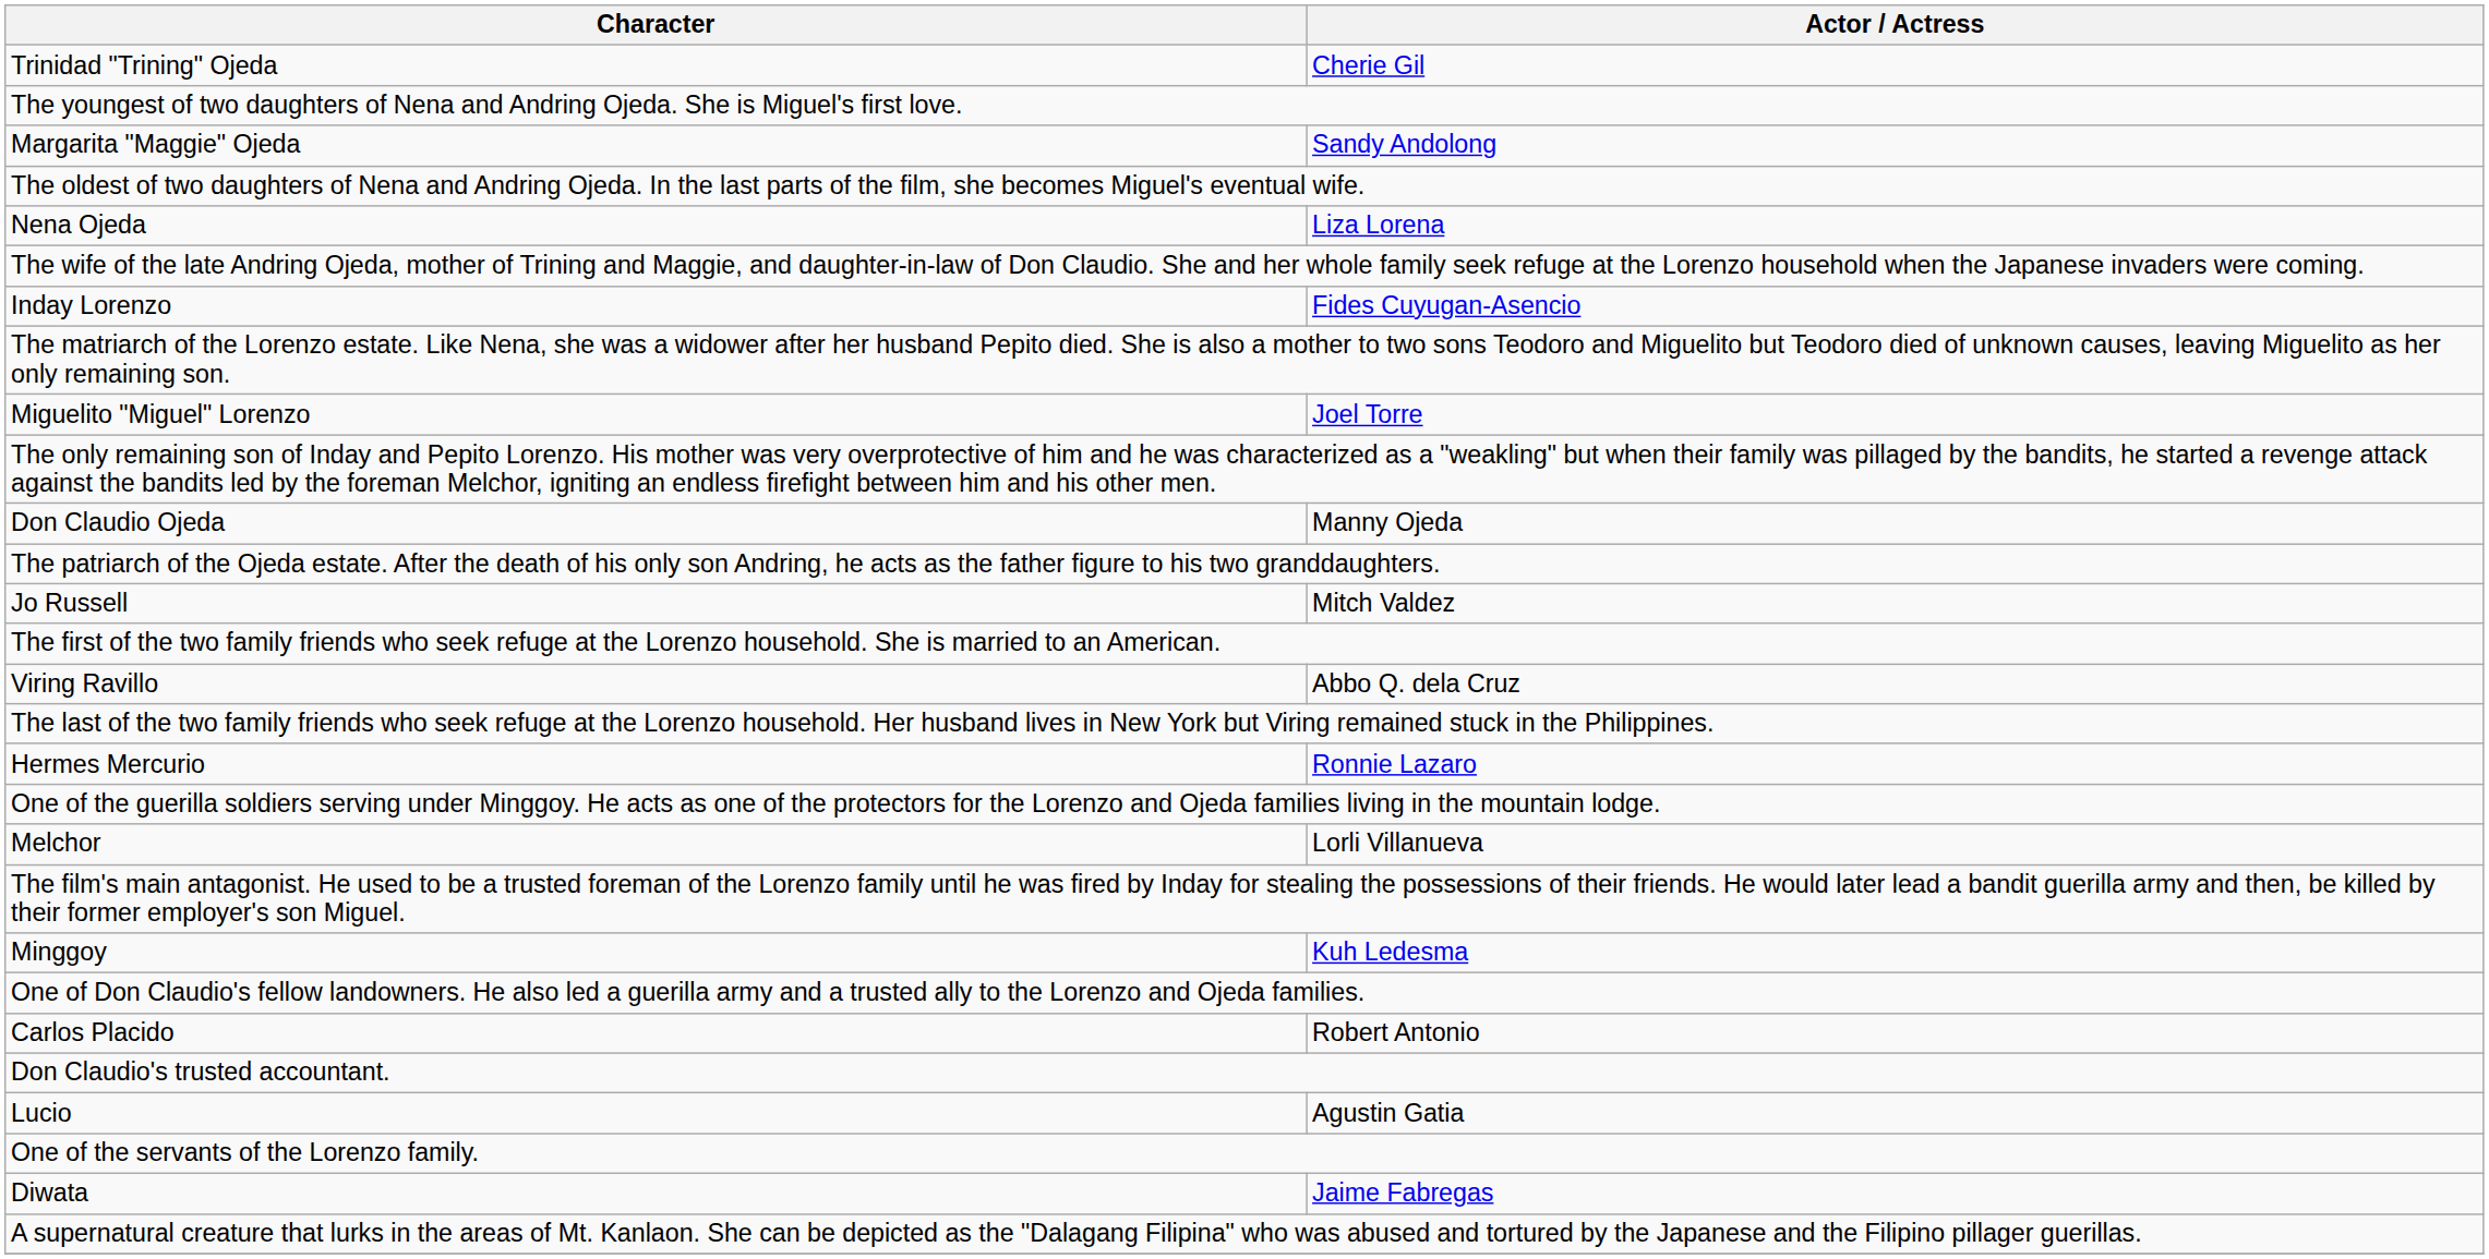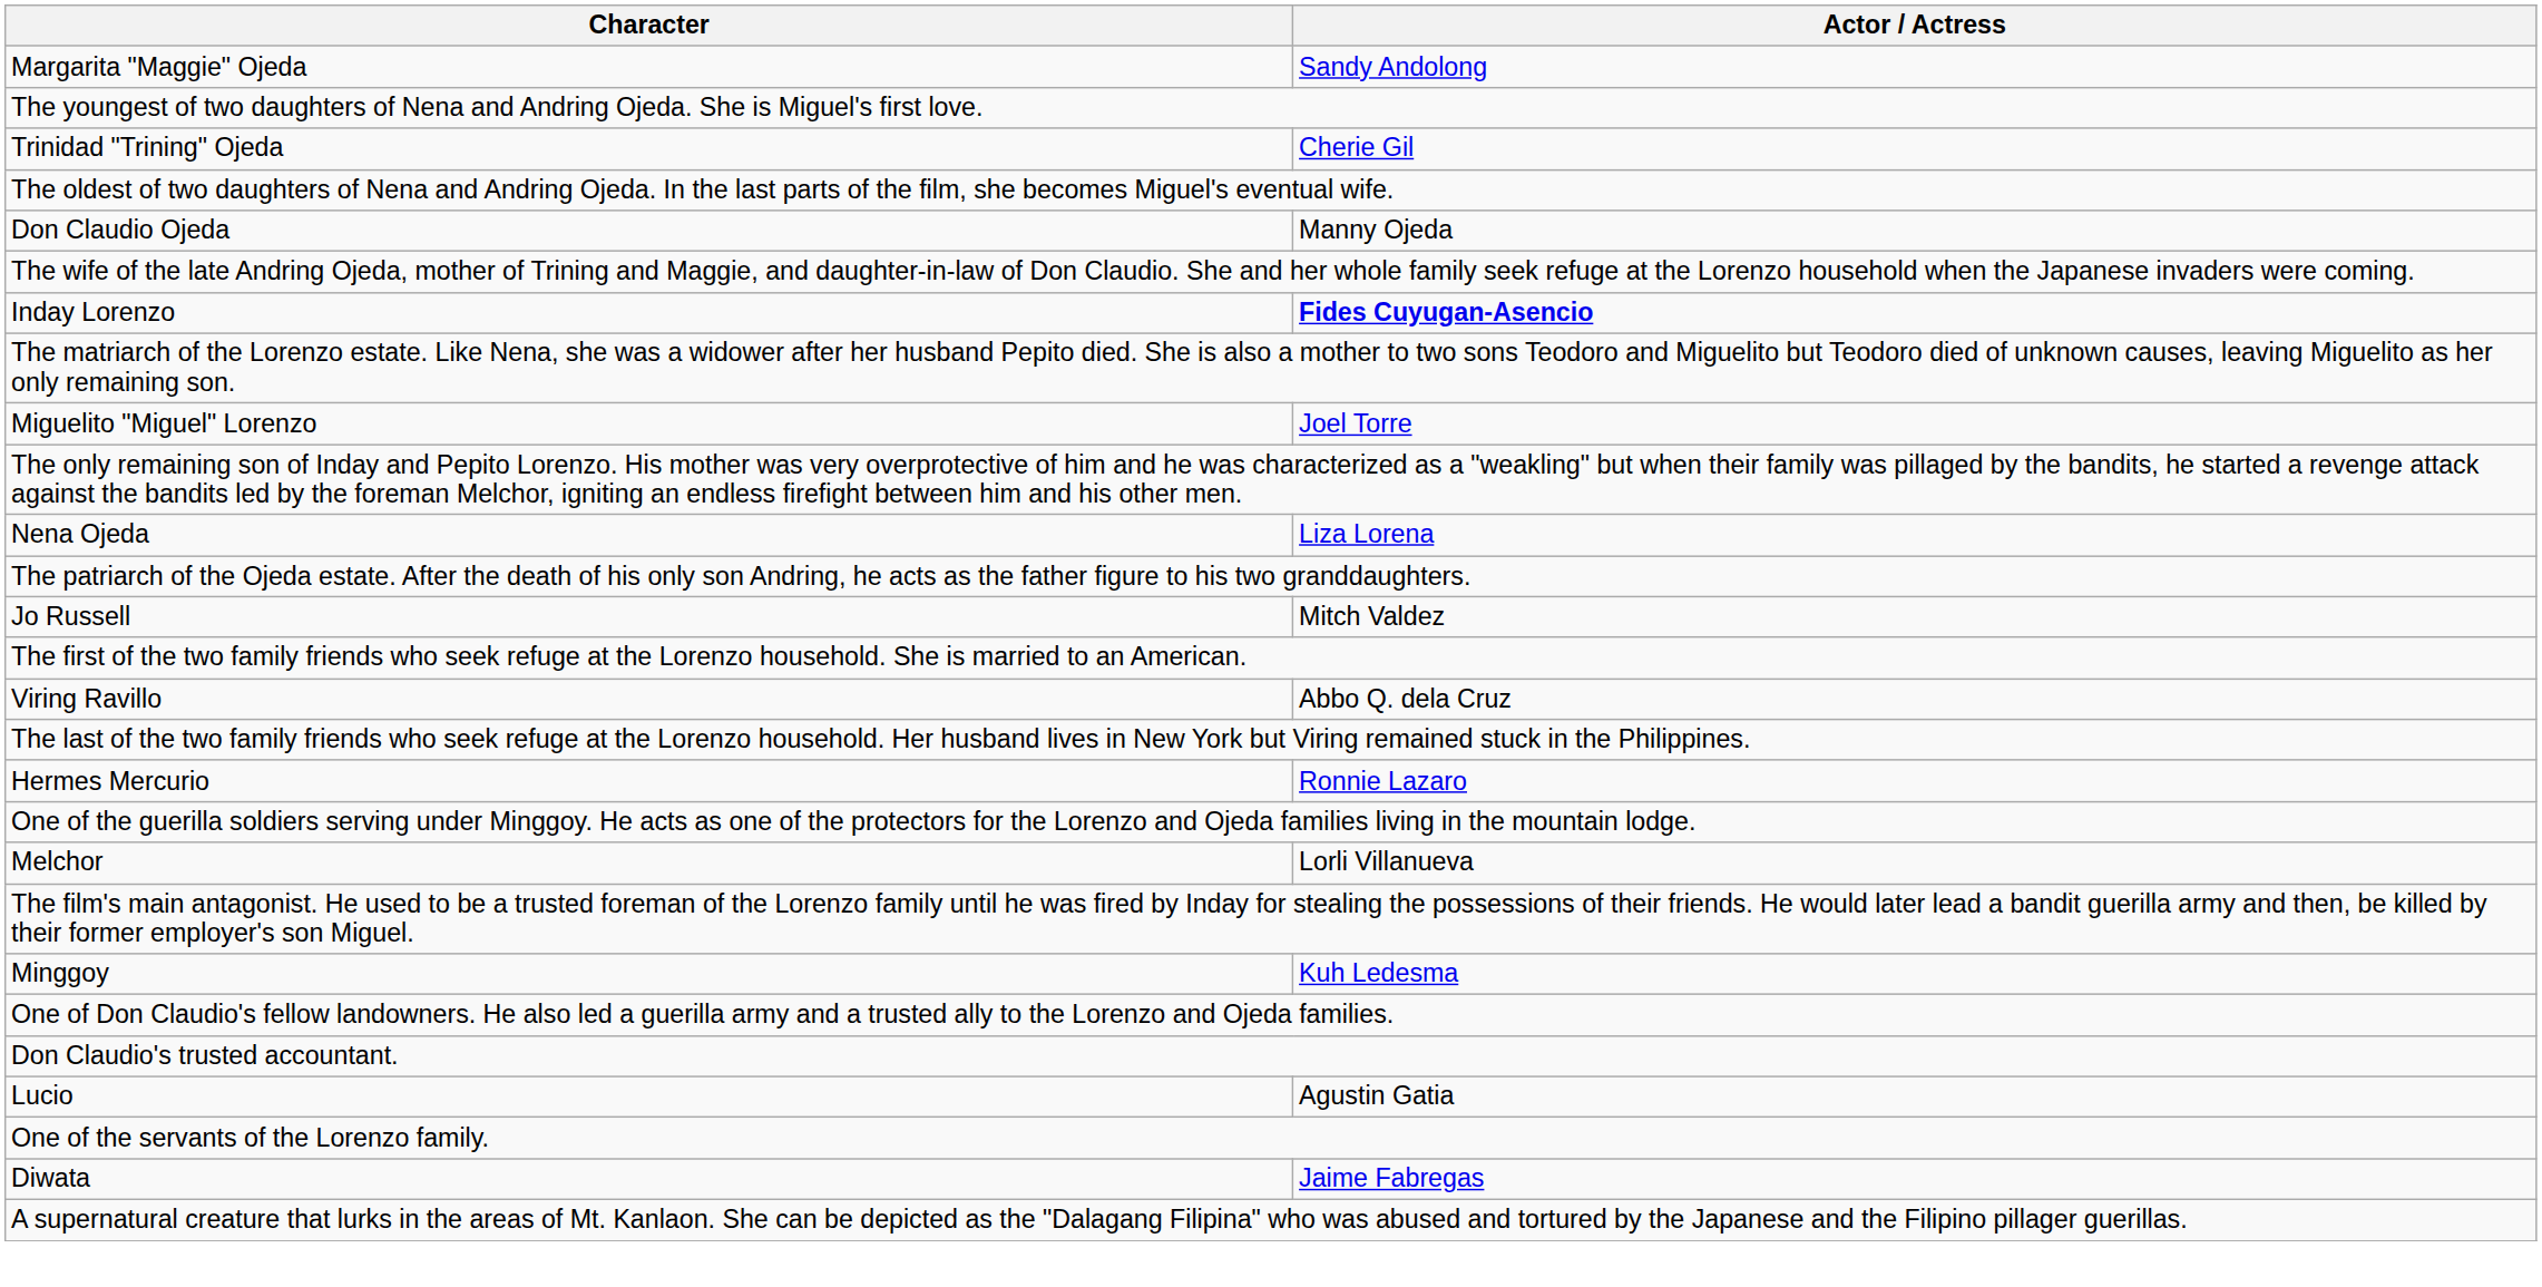rows swapped: Trinidad "Trining" Ojeda <-> Margarita "Maggie" Ojeda
rows swapped: Nena Ojeda <-> Don Claudio Ojeda
Inday Lorenzo | Actor / Actress: normal -> bold
- row: Carlos Placido | Robert Antonio
